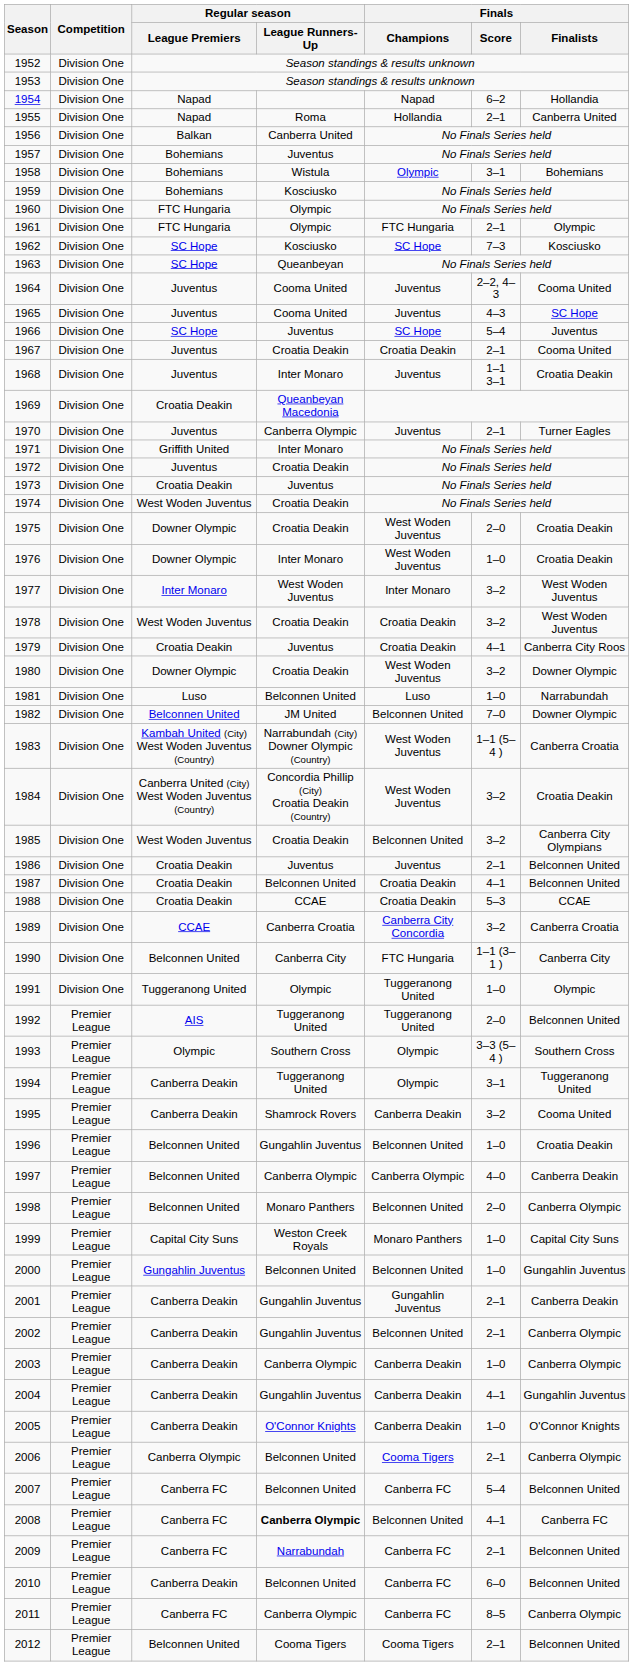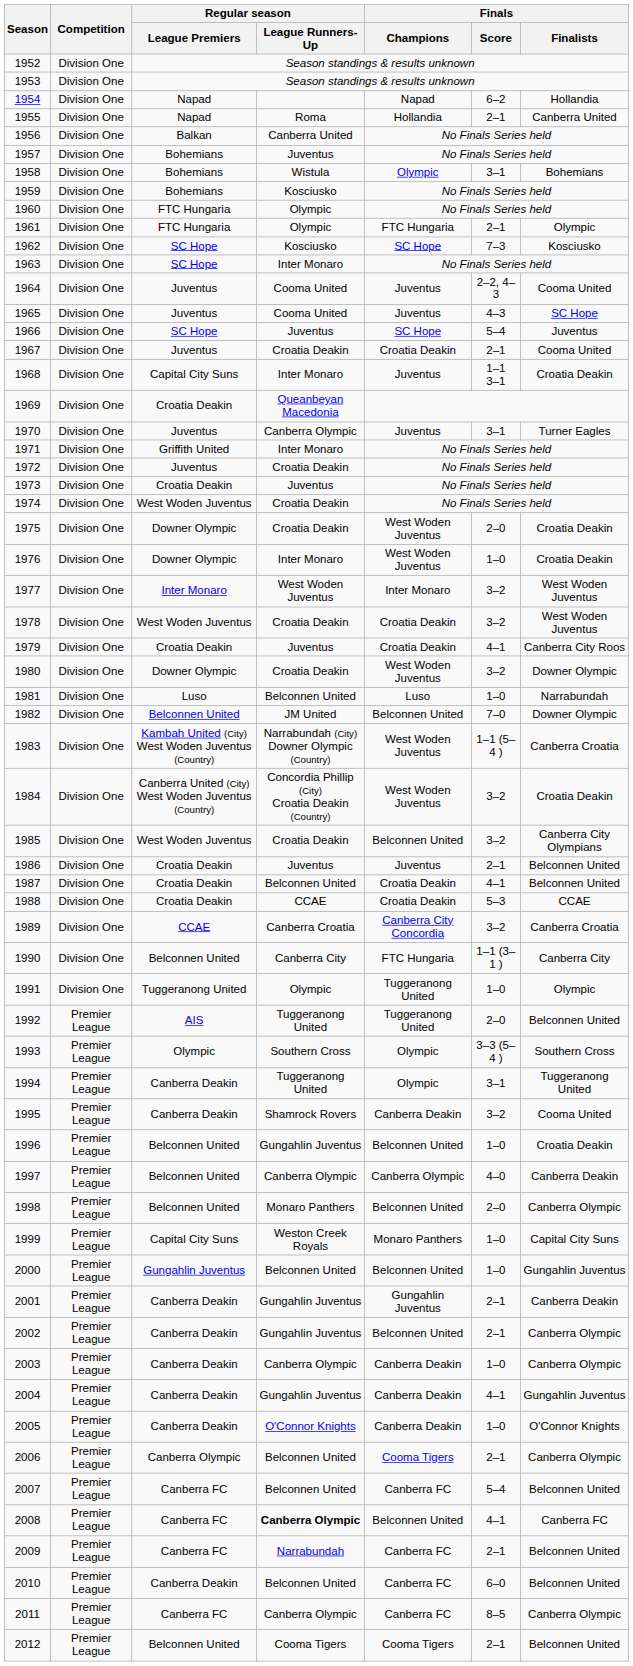1963 | Regular season / League Runners-Up: Queanbeyan -> Inter Monaro
1968 | Regular season / League Premiers: Juventus -> Capital City Suns
1970 | Finals / Score: 2–1 -> 3–1
